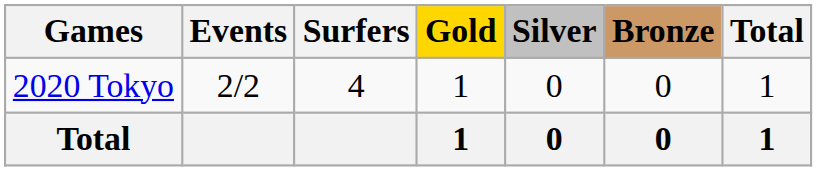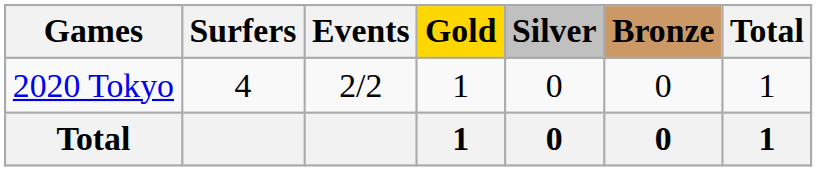columns swapped: Surfers <-> Events
